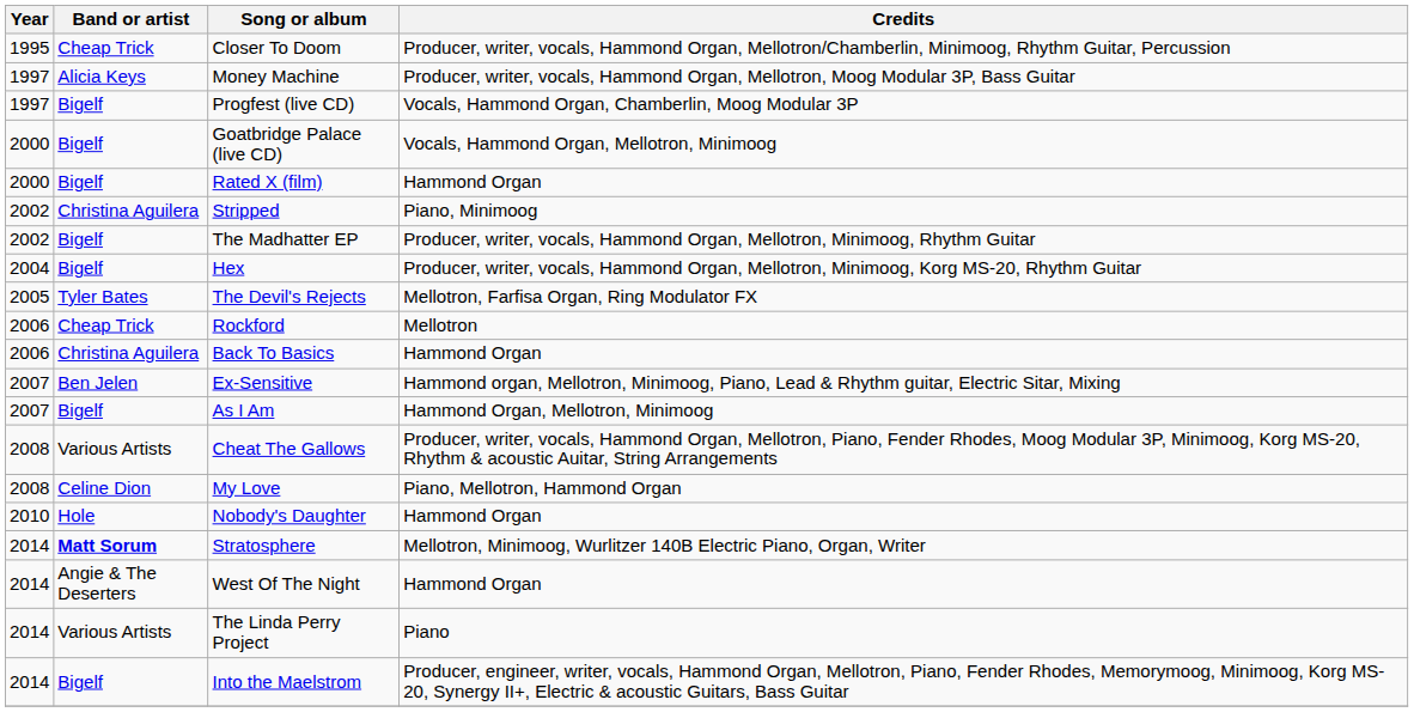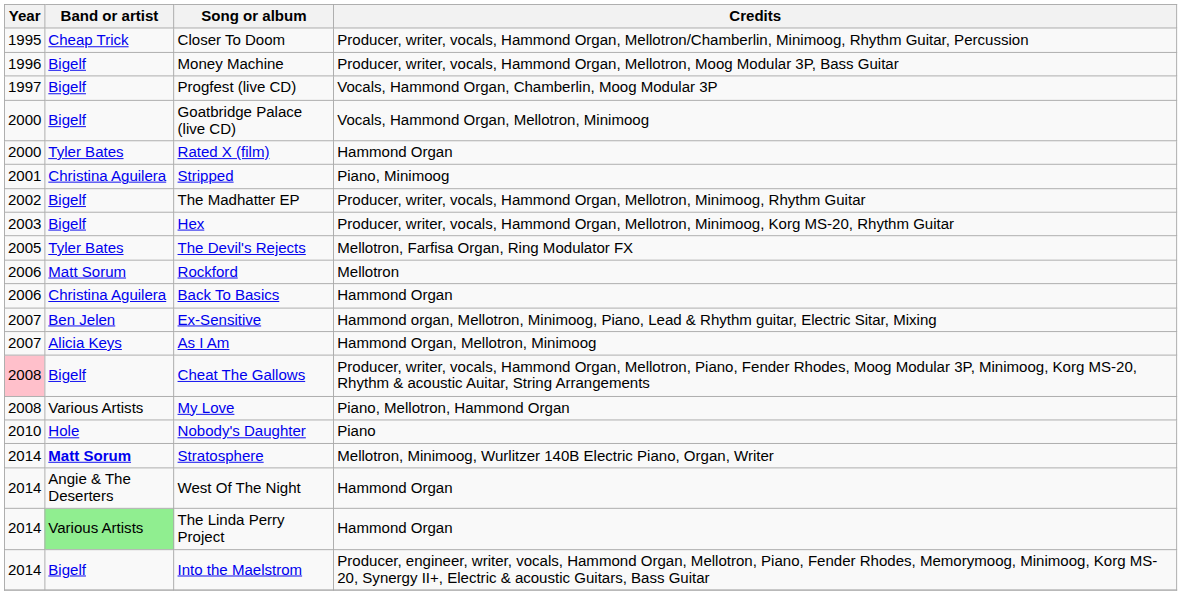Money Machine | Year: 1997 -> 1996
Money Machine | Band or artist: Alicia Keys -> Bigelf
Rated X (film) | Band or artist: Bigelf -> Tyler Bates
Stripped | Year: 2002 -> 2001
Hex | Year: 2004 -> 2003
Rockford | Band or artist: Cheap Trick -> Matt Sorum
As I Am | Band or artist: Bigelf -> Alicia Keys
Cheat The Gallows | Year: no background -> pink background
Cheat The Gallows | Band or artist: Various Artists -> Bigelf
My Love | Band or artist: Celine Dion -> Various Artists
Nobody's Daughter | Credits: Hammond Organ -> Piano
The Linda Perry Project | Band or artist: no background -> lightgreen background
The Linda Perry Project | Credits: Piano -> Hammond Organ
